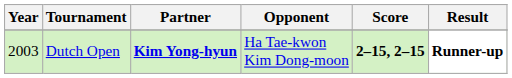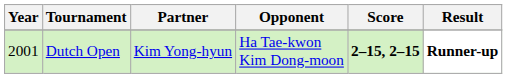Dutch Open | Year: 2003 -> 2001
Dutch Open | Partner: bold -> normal
